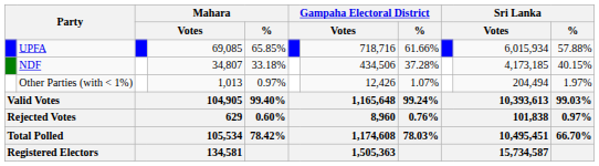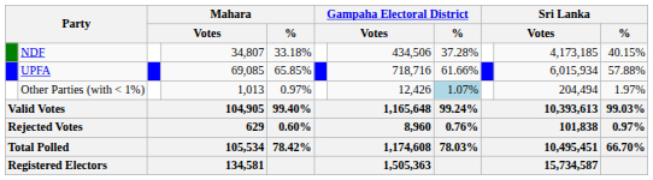rows swapped: UPFA <-> NDF
Other Parties (with < 1%) | Gampaha Electoral District / %: no background -> lightblue background
